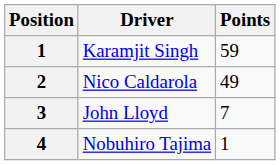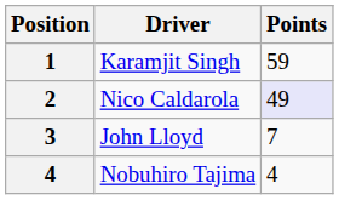Nico Caldarola | Points: no background -> lavender background
Nobuhiro Tajima | Points: 1 -> 4
